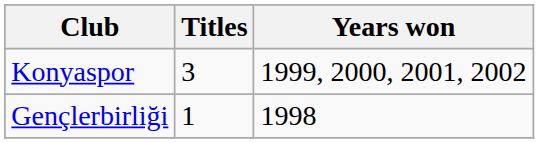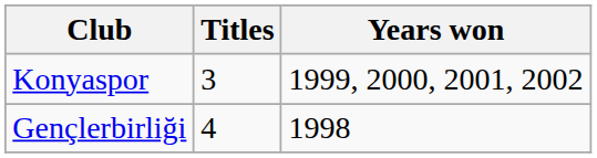Gençlerbirliği | Titles: 1 -> 4
